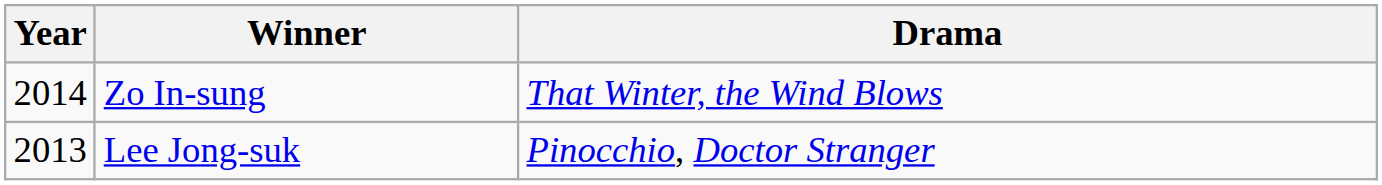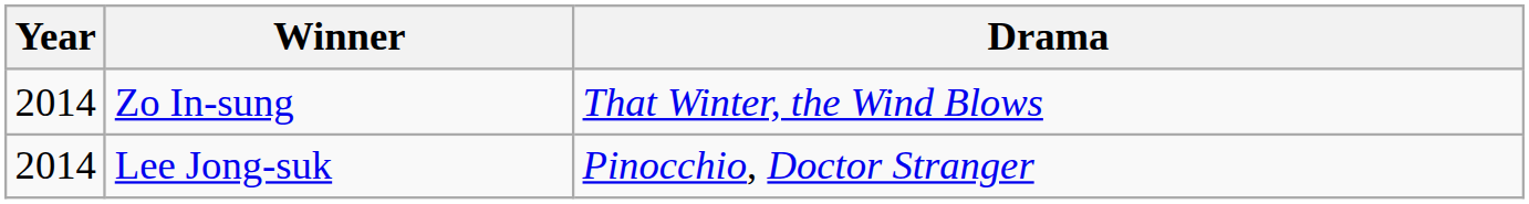Lee Jong-suk | Year: 2013 -> 2014
